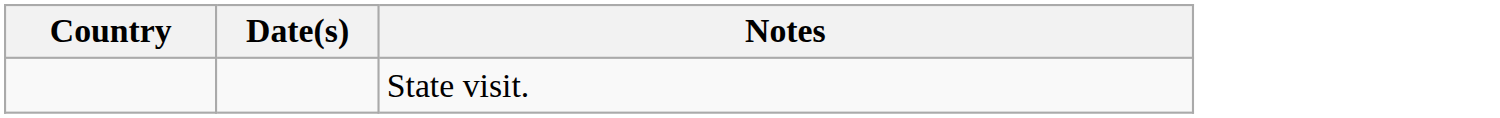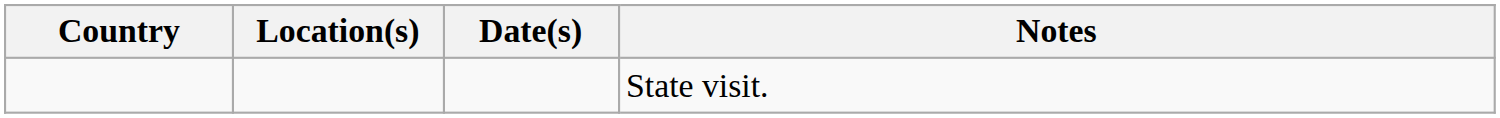+ column: Location(s)
